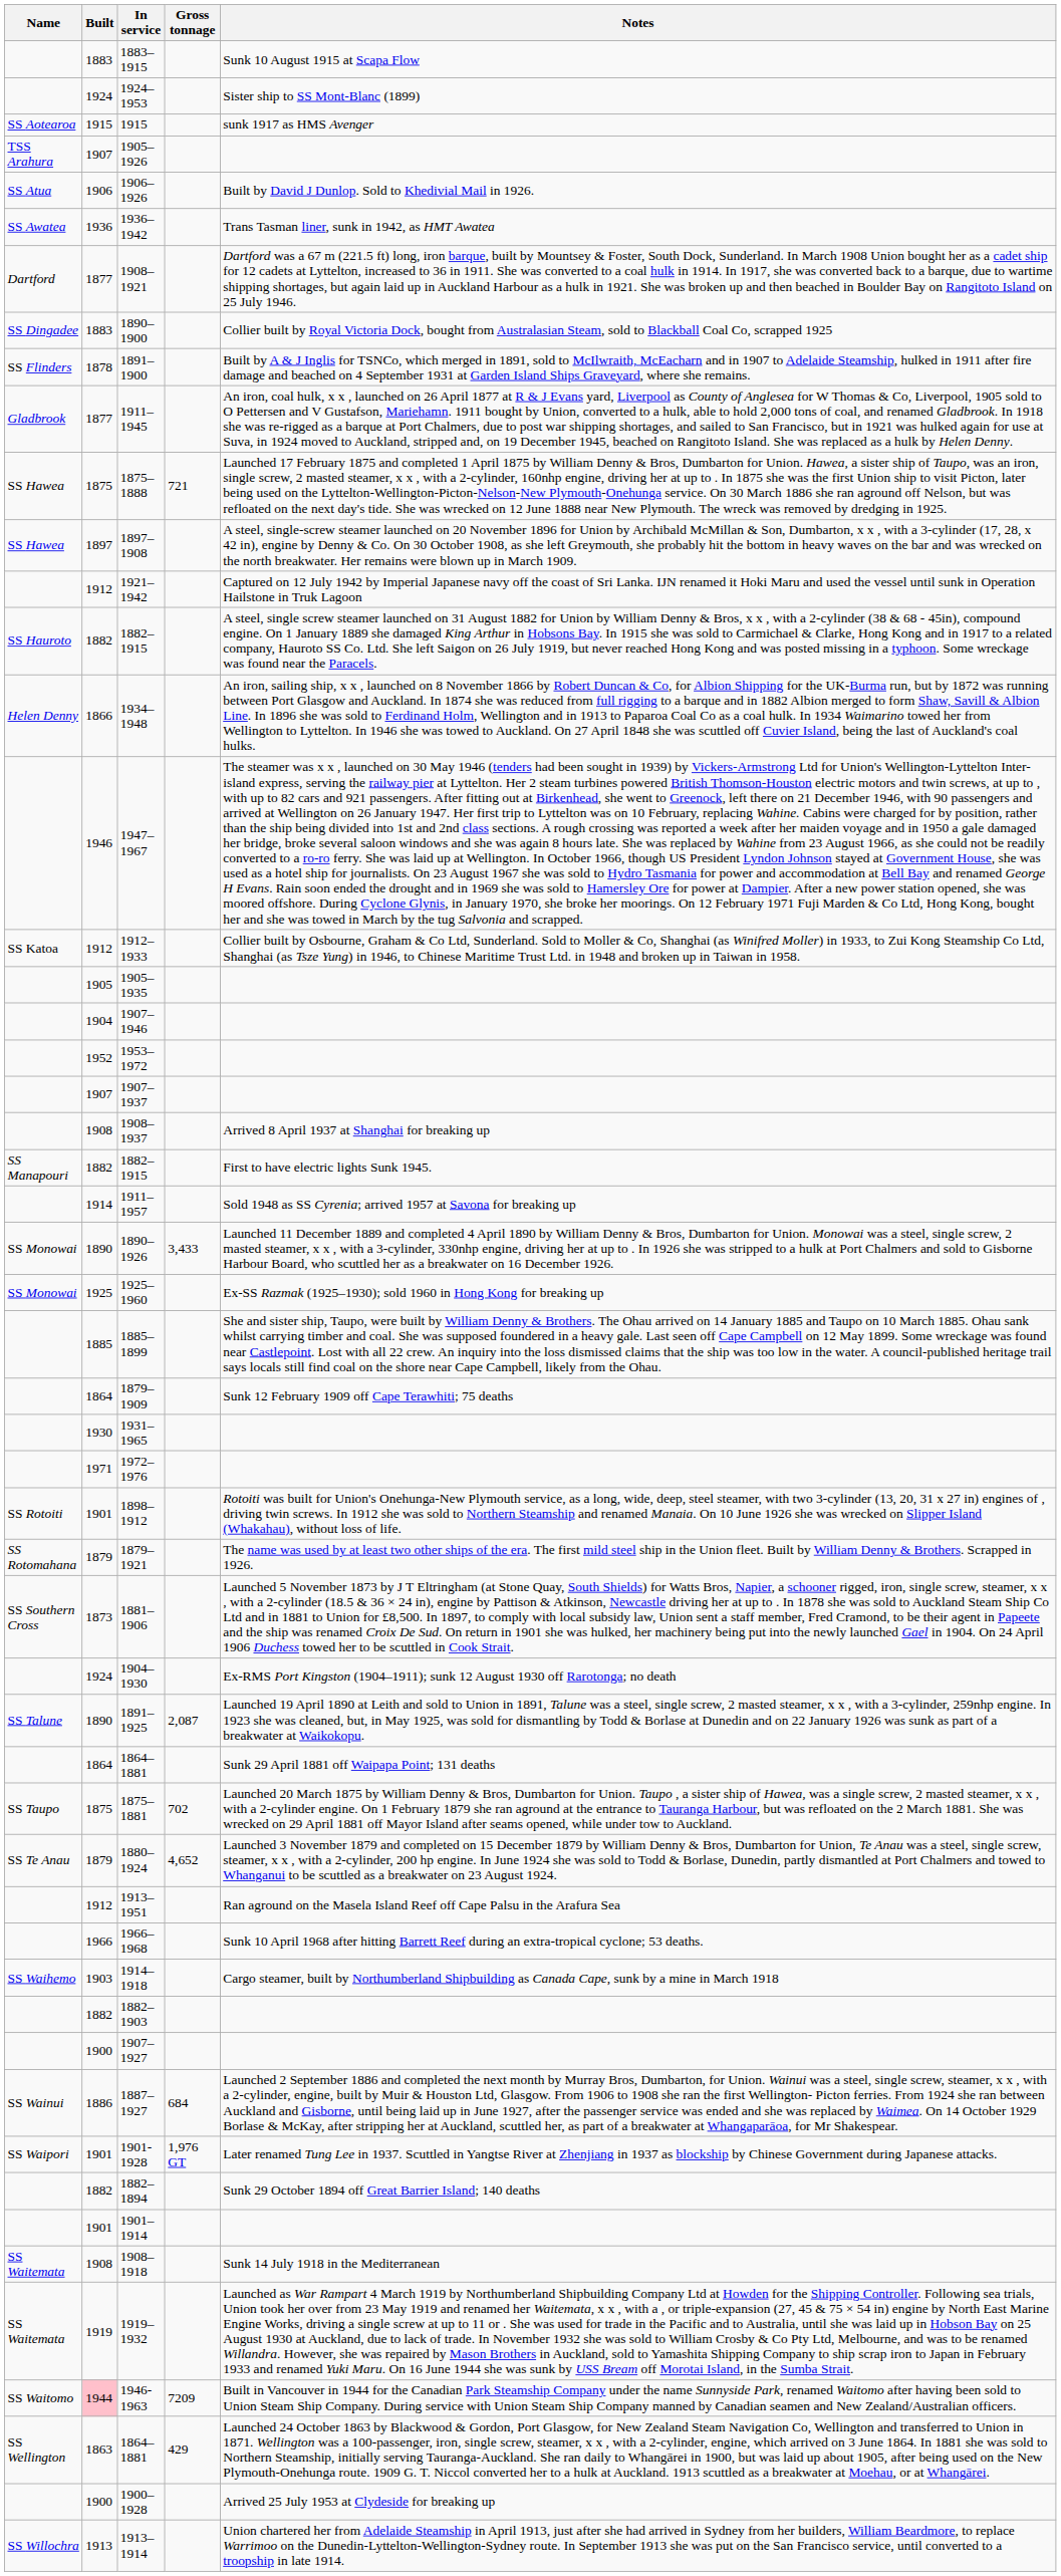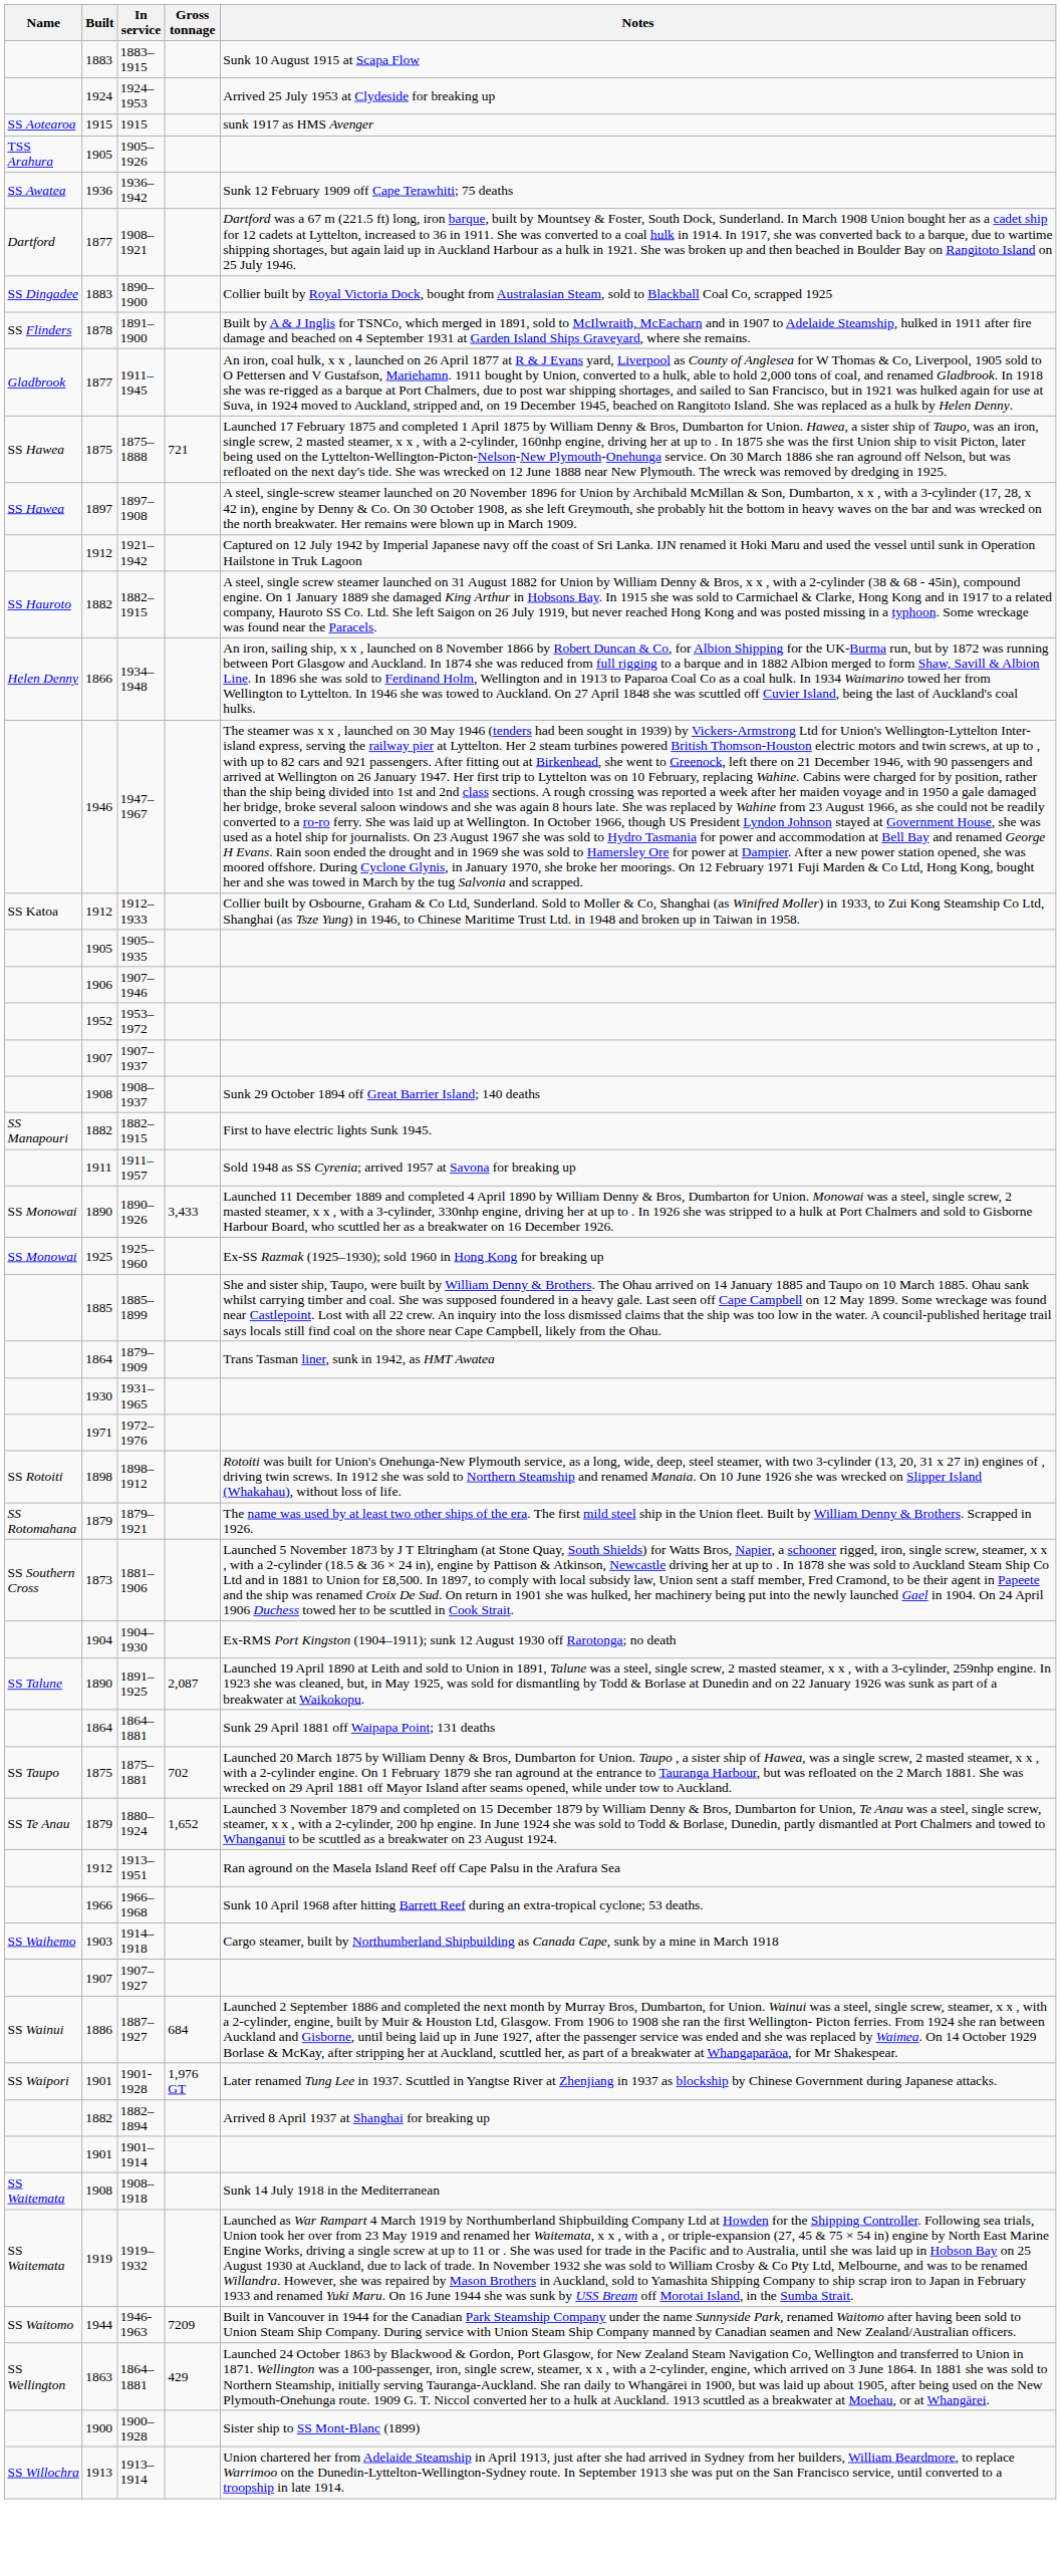1924–1953 | Notes: Sister ship to SS Mont-Blanc (1899) -> Arrived 25 July 1953 at Clydeside for breaking up
1905–1926 | Built: 1907 -> 1905
- row: SS Atua | 1906 | 1906–1926 | Built by David J Dunlop. Sold to Khedivial Mail in 1926.
1936–1942 | Notes: Trans Tasman liner, sunk in 1942, as HMT Awatea -> Sunk 12 February 1909 off Cape Terawhiti; 75 deaths
1907–1946 | Built: 1904 -> 1906
1908–1937 | Notes: Arrived 8 April 1937 at Shanghai for breaking up -> Sunk 29 October 1894 off Great Barrier Island; 140 deaths
1911–1957 | Built: 1914 -> 1911
1879–1909 | Notes: Sunk 12 February 1909 off Cape Terawhiti; 75 deaths -> Trans Tasman liner, sunk in 1942, as HMT Awatea
1898–1912 | Built: 1901 -> 1898
1904–1930 | Built: 1924 -> 1904
1880–1924 | Gross tonnage: 4,652 -> 1,652
- row: 1882 | 1882–1903
1907–1927 | Built: 1900 -> 1907
1882–1894 | Notes: Sunk 29 October 1894 off Great Barrier Island; 140 deaths -> Arrived 8 April 1937 at Shanghai for breaking up
1946-1963 | Built: pink background -> no background
1900–1928 | Notes: Arrived 25 July 1953 at Clydeside for breaking up -> Sister ship to SS Mont-Blanc (1899)
